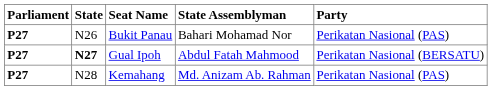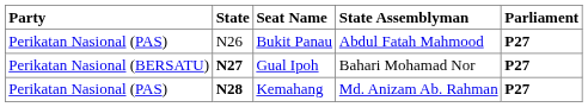columns swapped: Parliament <-> Party
Bukit Panau | State Assemblyman: Bahari Mohamad Nor -> Abdul Fatah Mahmood
Gual Ipoh | State Assemblyman: Abdul Fatah Mahmood -> Bahari Mohamad Nor
Kemahang | State: normal -> bold
